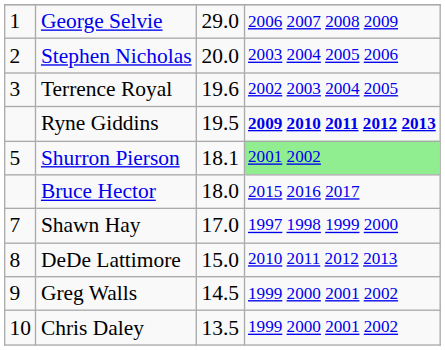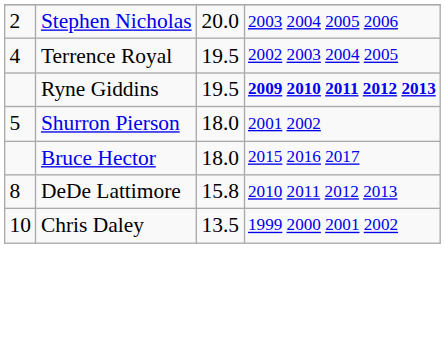- row: 1 | George Selvie | 29.0 | 2006 2007 2008 2009
Terrence Royal | column 1: 3 -> 4
Terrence Royal | column 3: 19.6 -> 19.5
Shurron Pierson | column 3: 18.1 -> 18.0
Shurron Pierson | column 4: lightgreen background -> no background
- row: 7 | Shawn Hay | 17.0 | 1997 1998 1999 2000
DeDe Lattimore | column 3: 15.0 -> 15.8
- row: 9 | Greg Walls | 14.5 | 1999 2000 2001 2002
